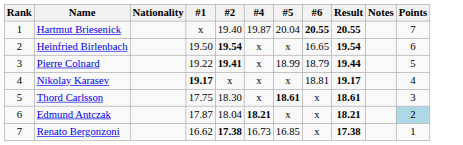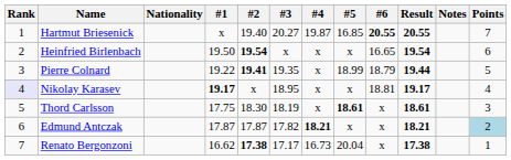+ column: #3 | 20.27 | x | 19.35 | 18.95 | 18.19 | 17.82 | 17.17
Hartmut Briesenick | #5: 20.04 -> 16.85
Nikolay Karasev | Rank: no background -> lavender background
Edmund Antczak | #2: 18.04 -> 17.87
Renato Bergonzoni | #5: 16.85 -> 20.04
